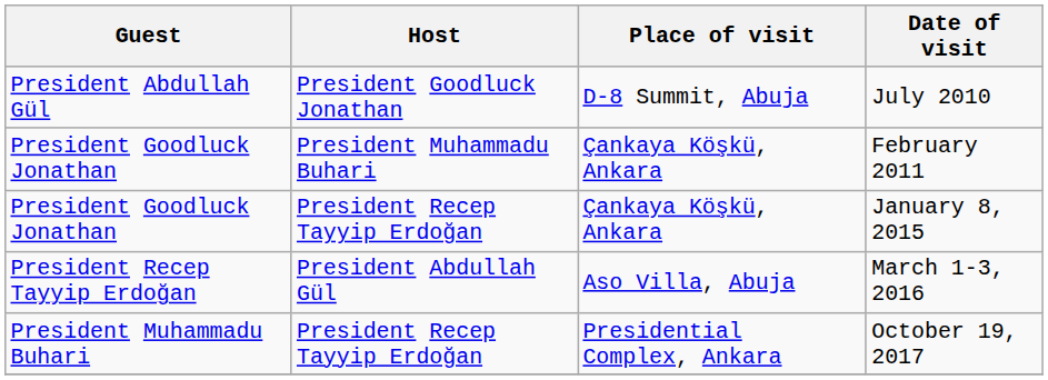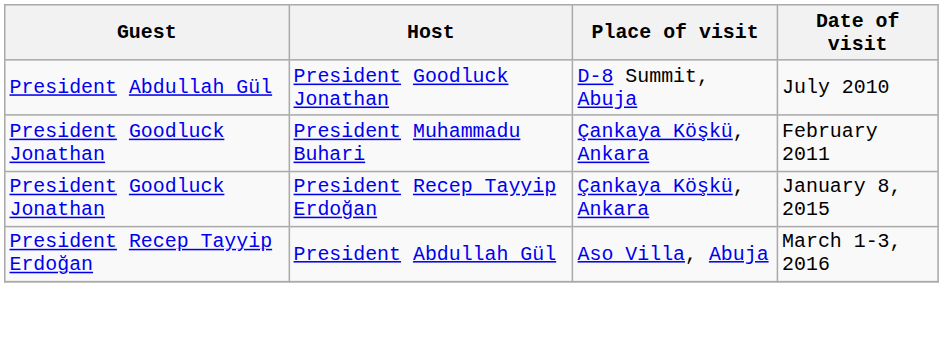- row: President Muhammadu Buhari | President Recep Tayyip Erdoğan | Presidential Complex, Ankara | October 19, 2017
